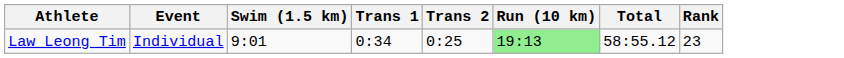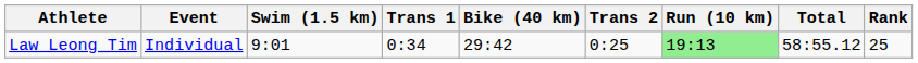+ column: Bike (40 km) | 29:42
Law Leong Tim | Rank: 23 -> 25
